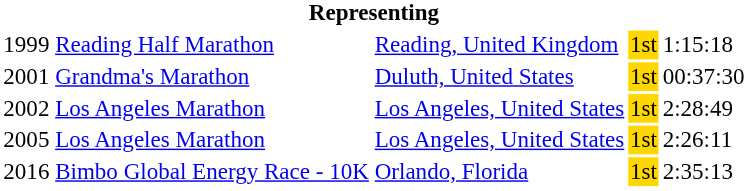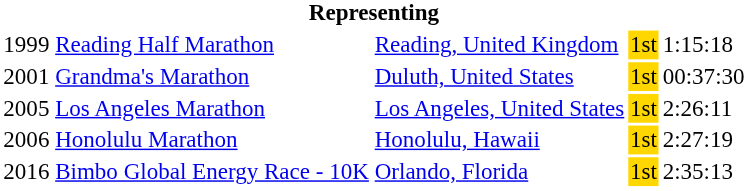- row: 2002 | Los Angeles Marathon | Los Angeles, United States | 1st | 2:28:49
+ row: 2006 | Honolulu Marathon | Honolulu, Hawaii | 1st | 2:27:19
